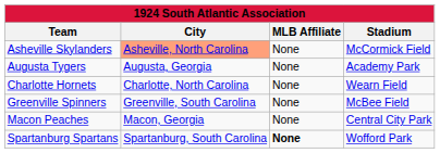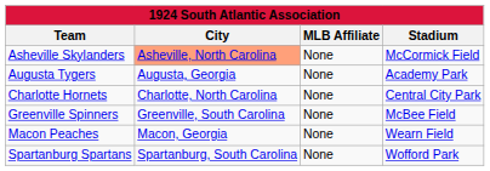Charlotte Hornets | Stadium: Wearn Field -> Central City Park
Macon Peaches | Stadium: Central City Park -> Wearn Field
Spartanburg Spartans | MLB Affiliate: bold -> normal
